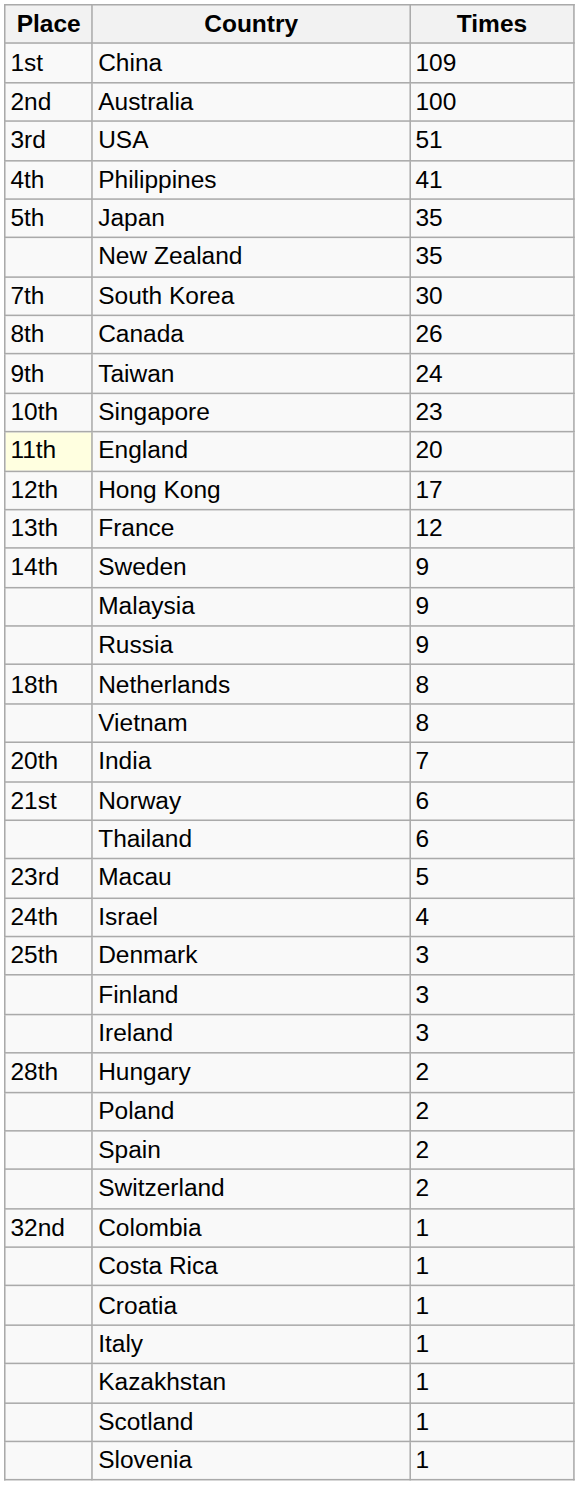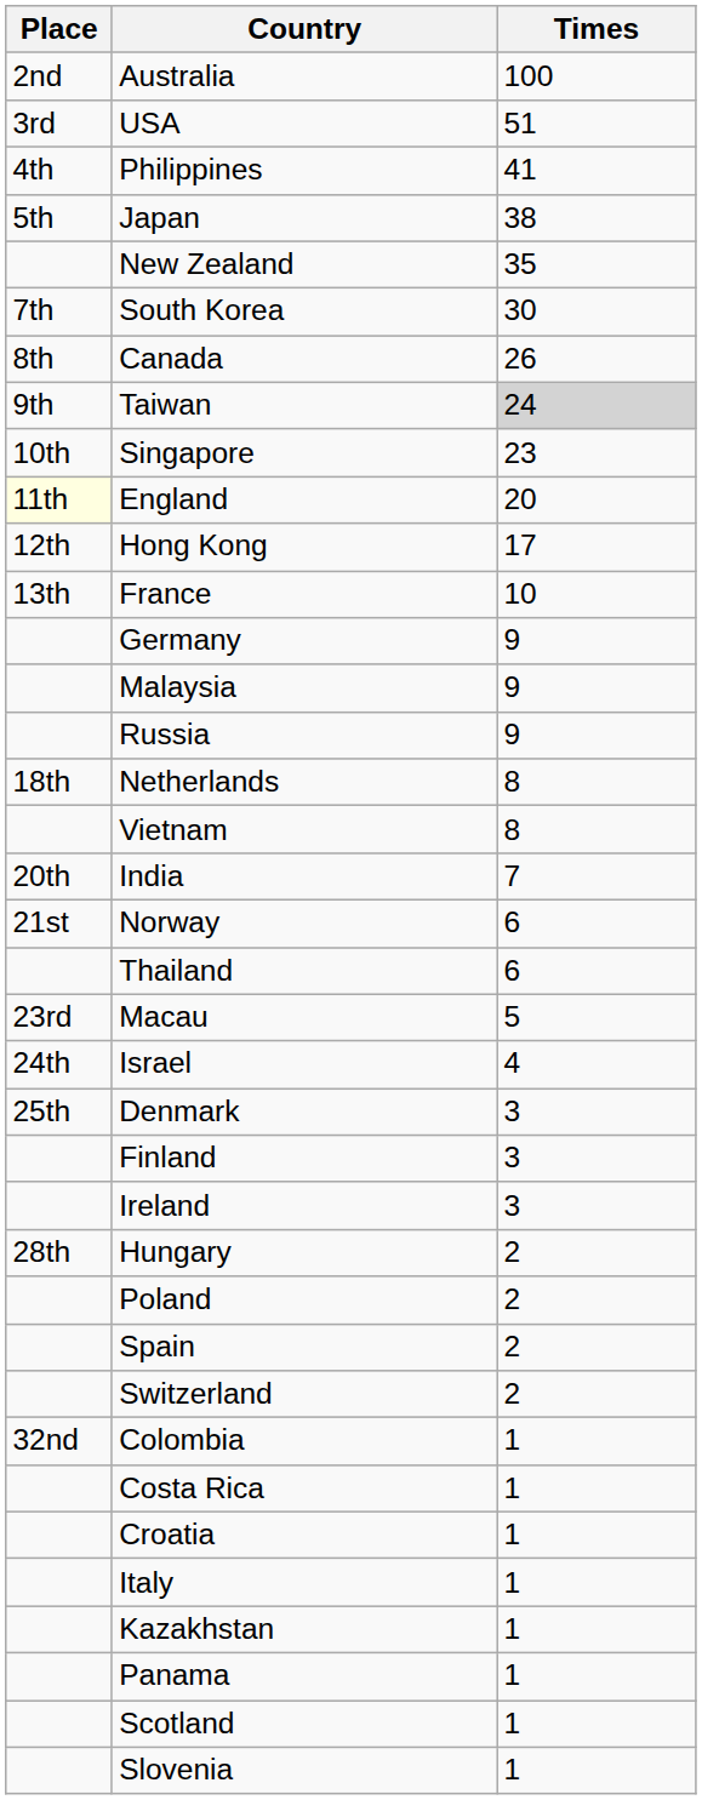- row: 1st | China | 109
Japan | Times: 35 -> 38
Taiwan | Times: no background -> lightgrey background
France | Times: 12 -> 10
- row: 14th | Sweden | 9
+ row: Germany | 9
+ row: Panama | 1
